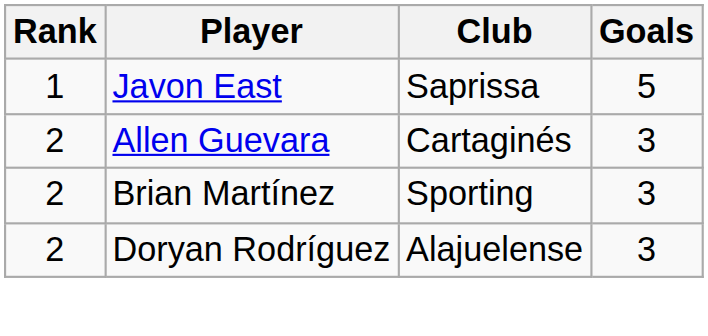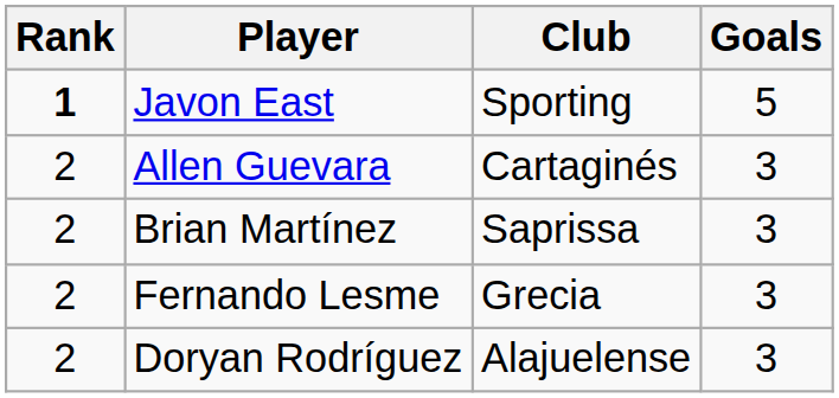Javon East | Rank: normal -> bold
Javon East | Club: Saprissa -> Sporting
Brian Martínez | Club: Sporting -> Saprissa
+ row: 2 | Fernando Lesme | Grecia | 3
